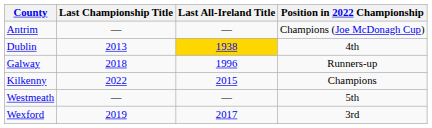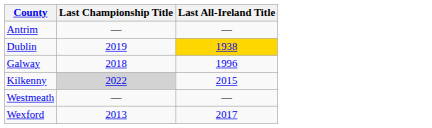- column: Position in 2022 Championship | Champions (Joe McDonagh Cup) | 4th | Runners-up | Champions | 5th | 3rd
Dublin | Last Championship Title: 2013 -> 2019
Kilkenny | Last Championship Title: no background -> lightgrey background
Wexford | Last Championship Title: 2019 -> 2013
